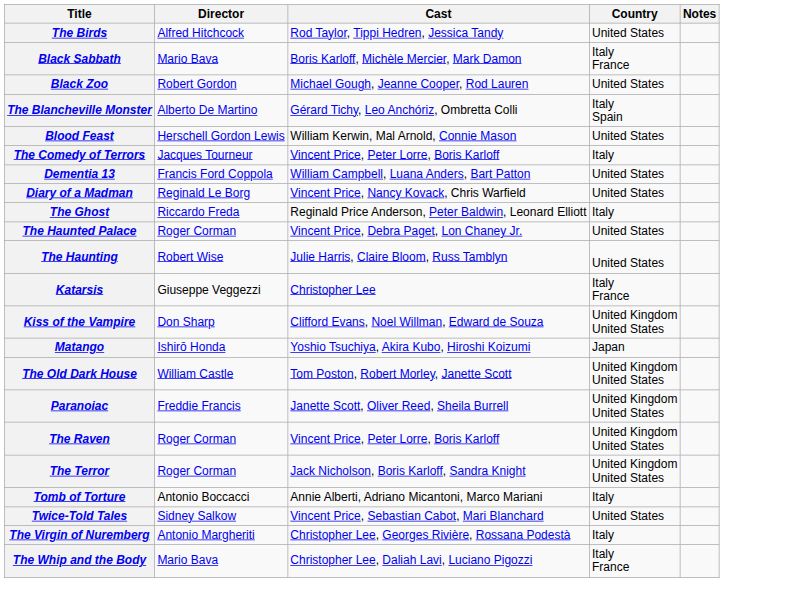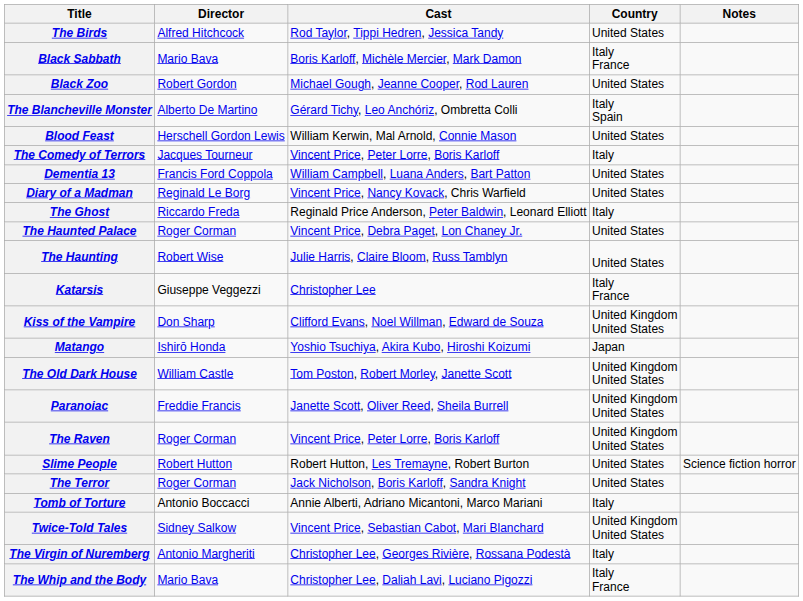+ row: Slime People | Robert Hutton | Robert Hutton, Les Tremayne, Robert Burton | United States | Science fiction horror
The Terror | Country: United Kingdom United States -> United States
Twice-Told Tales | Country: United States -> United Kingdom United States
